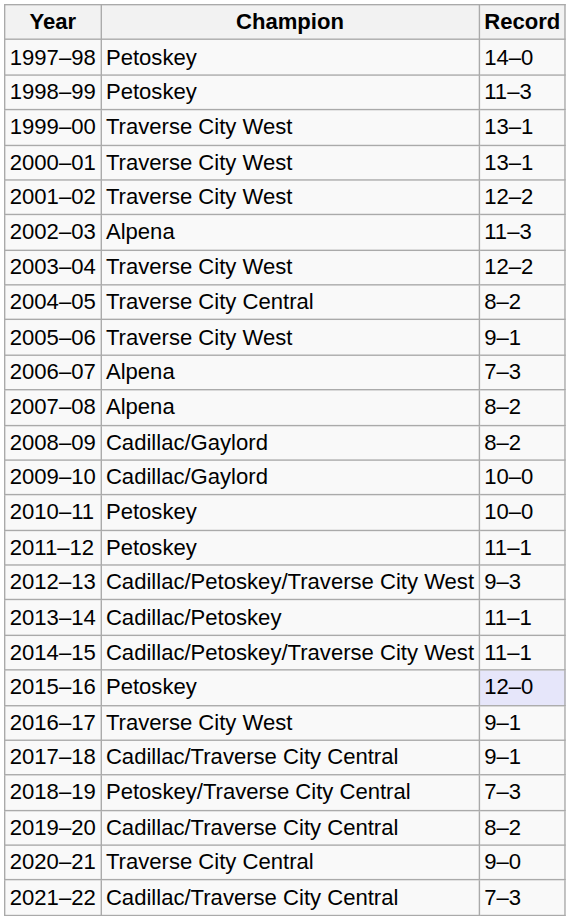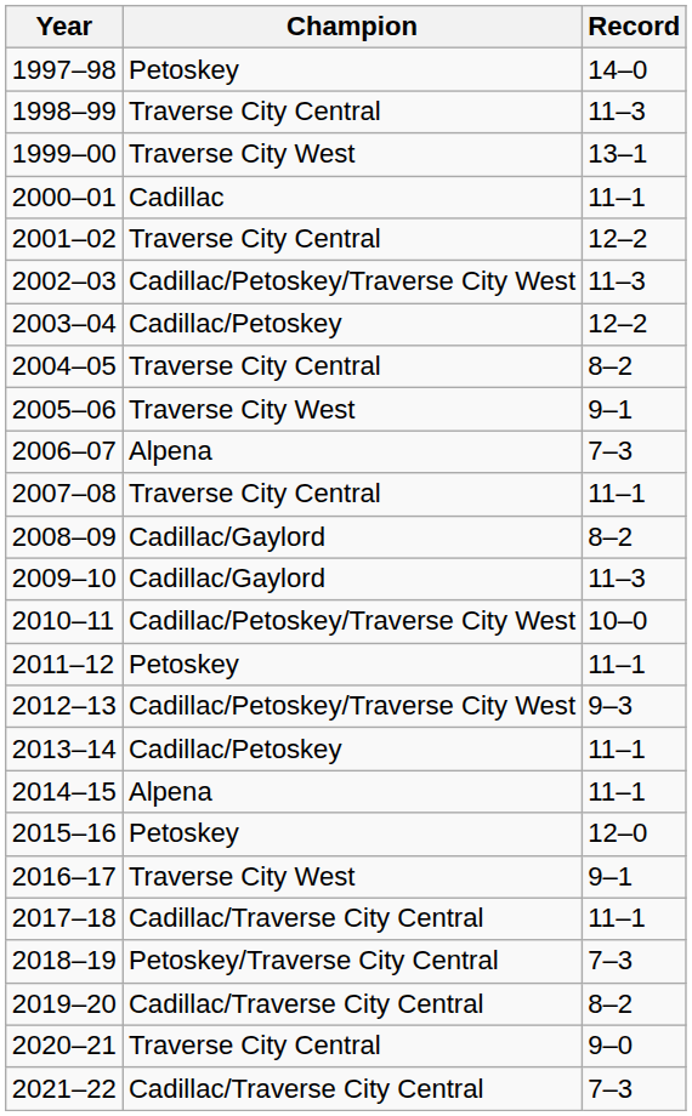1998–99 | Champion: Petoskey -> Traverse City Central
2000–01 | Champion: Traverse City West -> Cadillac
2000–01 | Record: 13–1 -> 11–1
2001–02 | Champion: Traverse City West -> Traverse City Central
2002–03 | Champion: Alpena -> Cadillac/Petoskey/Traverse City West
2003–04 | Champion: Traverse City West -> Cadillac/Petoskey
2007–08 | Champion: Alpena -> Traverse City Central
2007–08 | Record: 8–2 -> 11–1
2009–10 | Record: 10–0 -> 11–3
2010–11 | Champion: Petoskey -> Cadillac/Petoskey/Traverse City West
2014–15 | Champion: Cadillac/Petoskey/Traverse City West -> Alpena
2015–16 | Record: lavender background -> no background
2017–18 | Record: 9–1 -> 11–1
